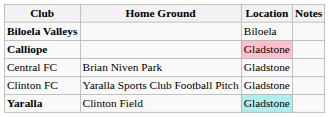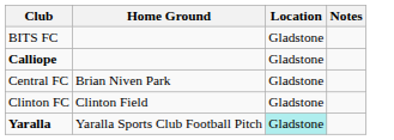- row: Biloela Valleys | Biloela
+ row: BITS FC | Gladstone
Calliope | Location: pink background -> no background
Clinton FC | Home Ground: Yaralla Sports Club Football Pitch -> Clinton Field
Yaralla | Home Ground: Clinton Field -> Yaralla Sports Club Football Pitch
